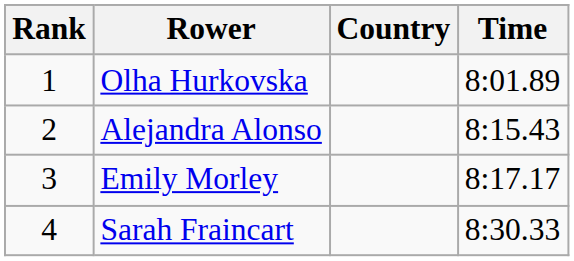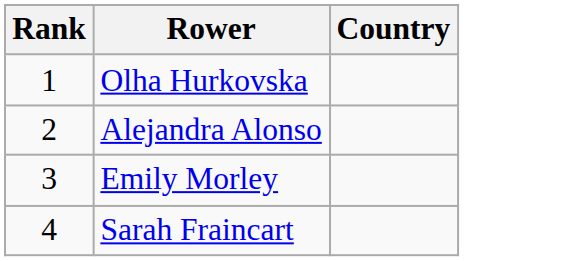- column: Time | 8:01.89 | 8:15.43 | 8:17.17 | 8:30.33
